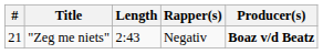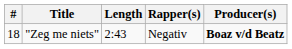"Zeg me niets" | #: 21 -> 18
